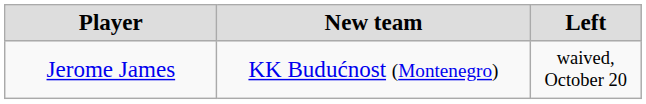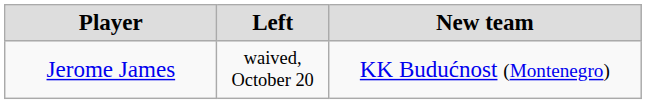columns swapped: Left <-> New team
